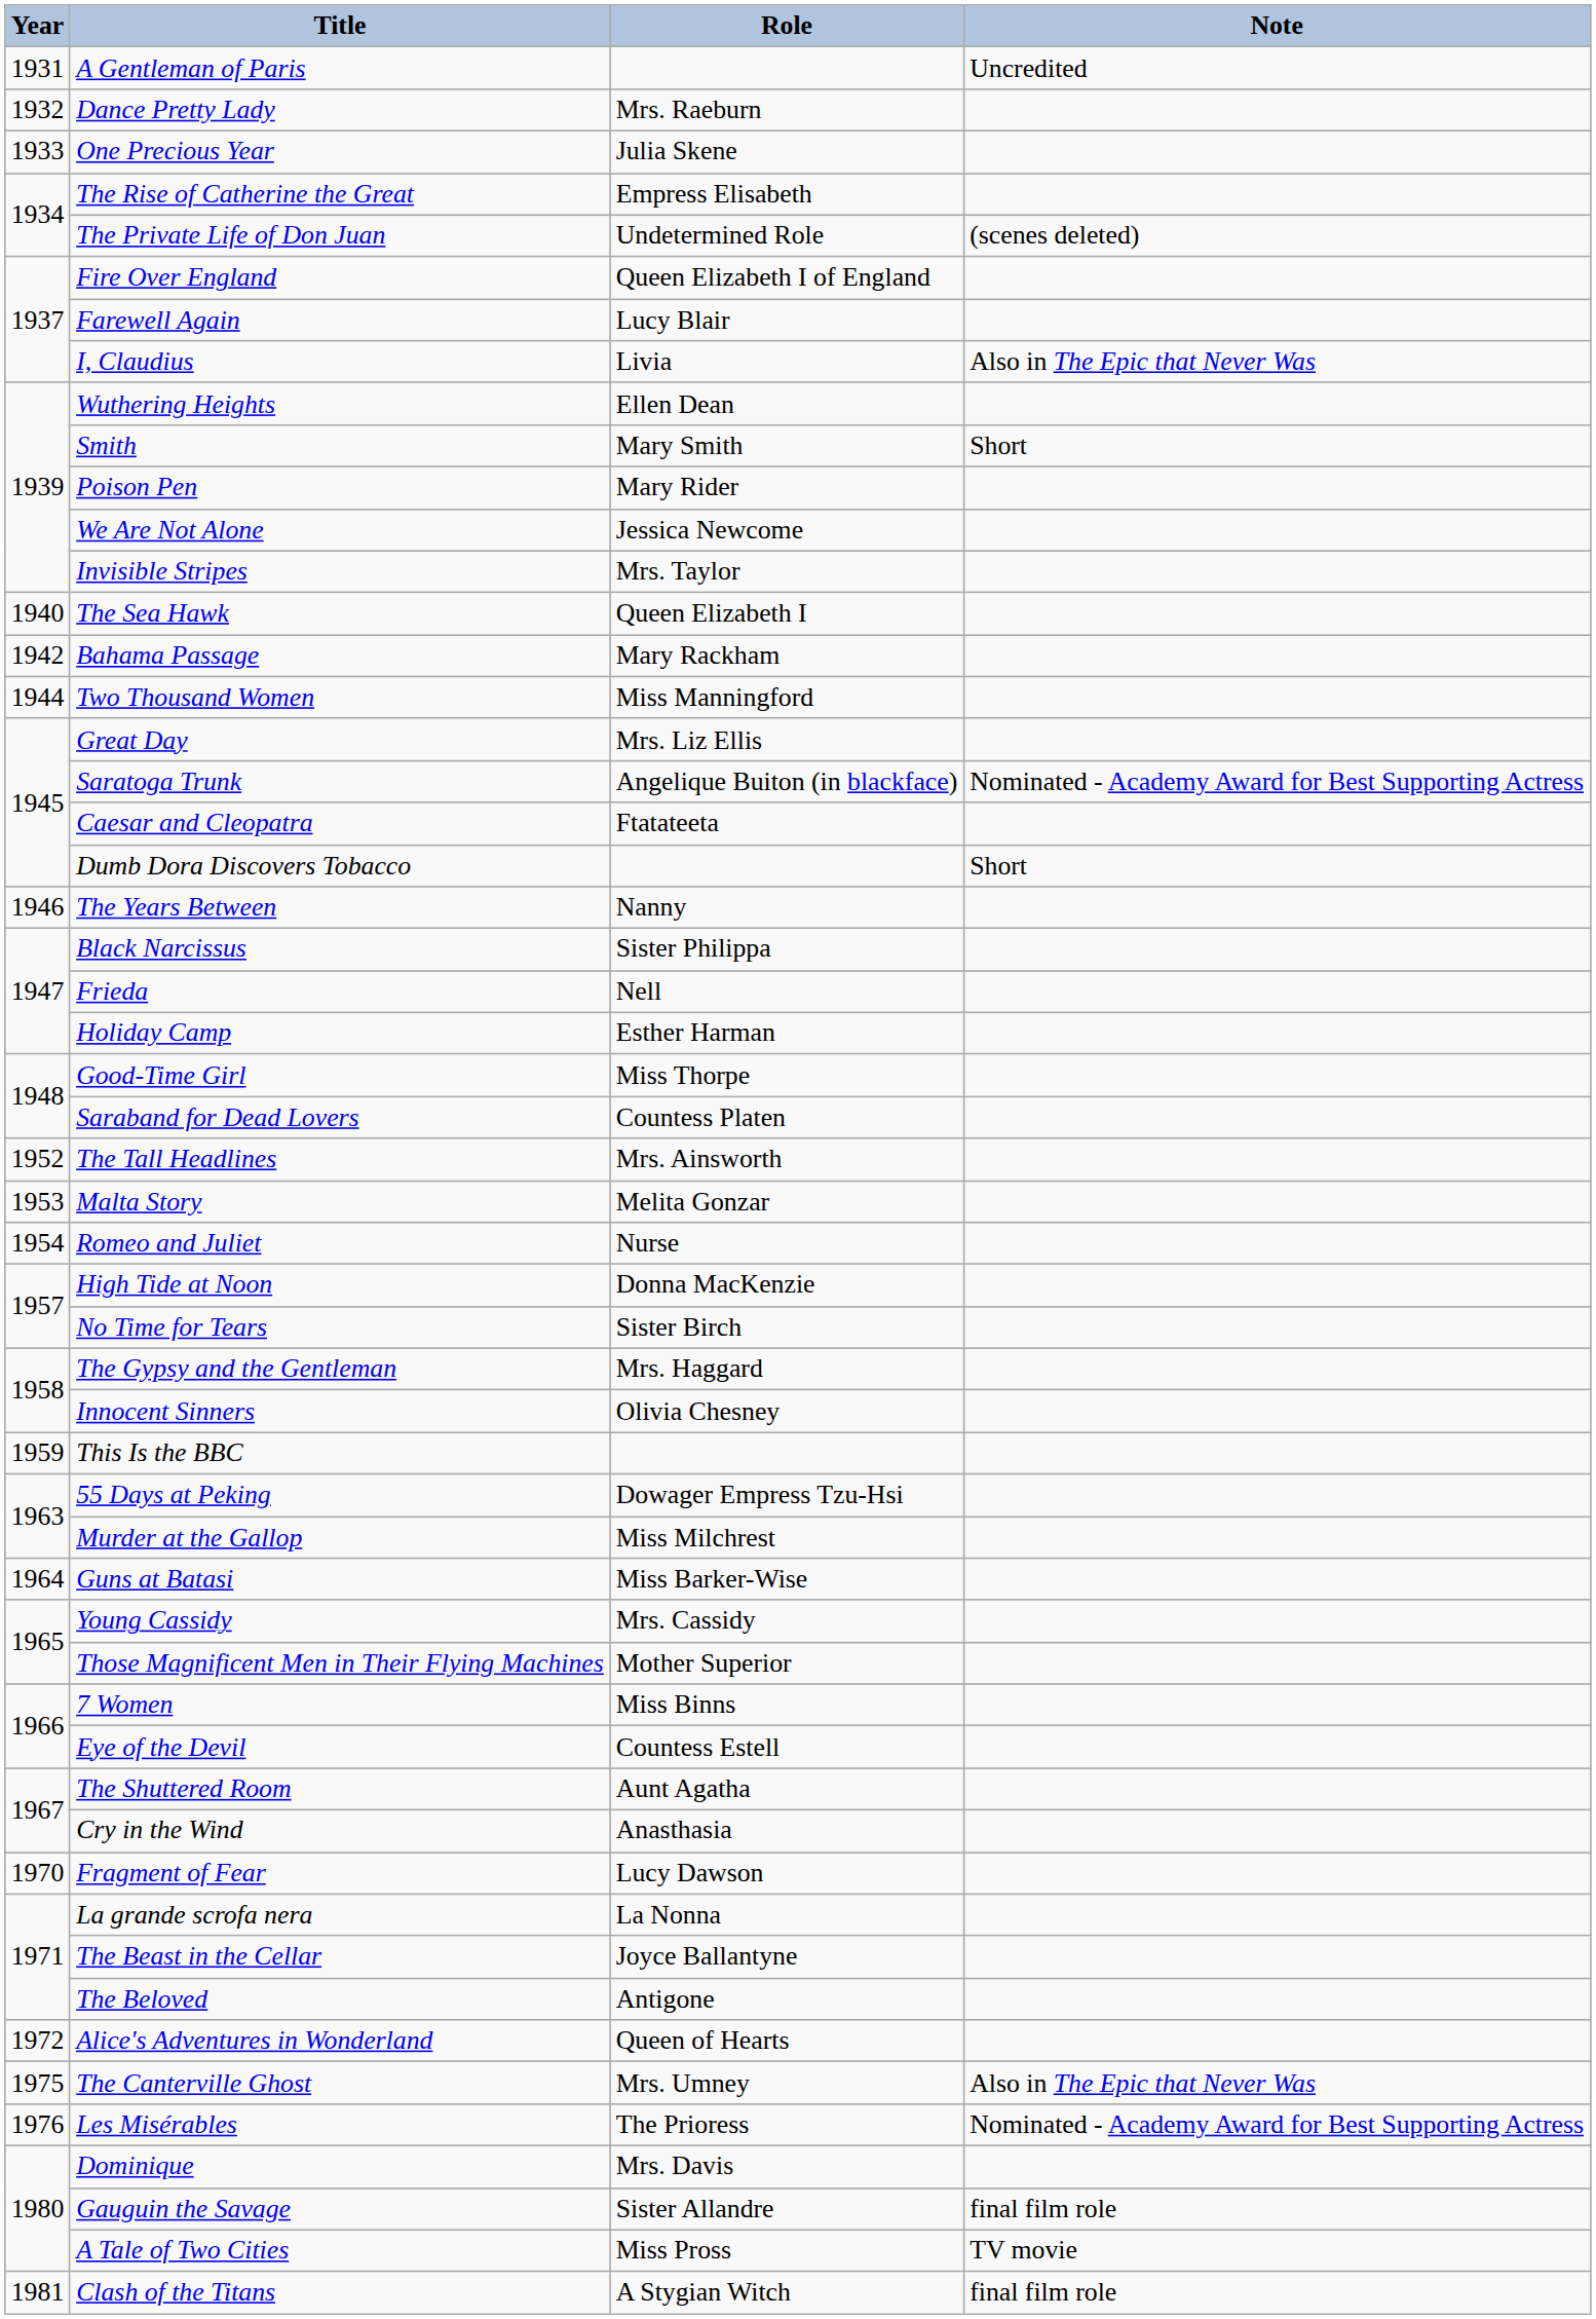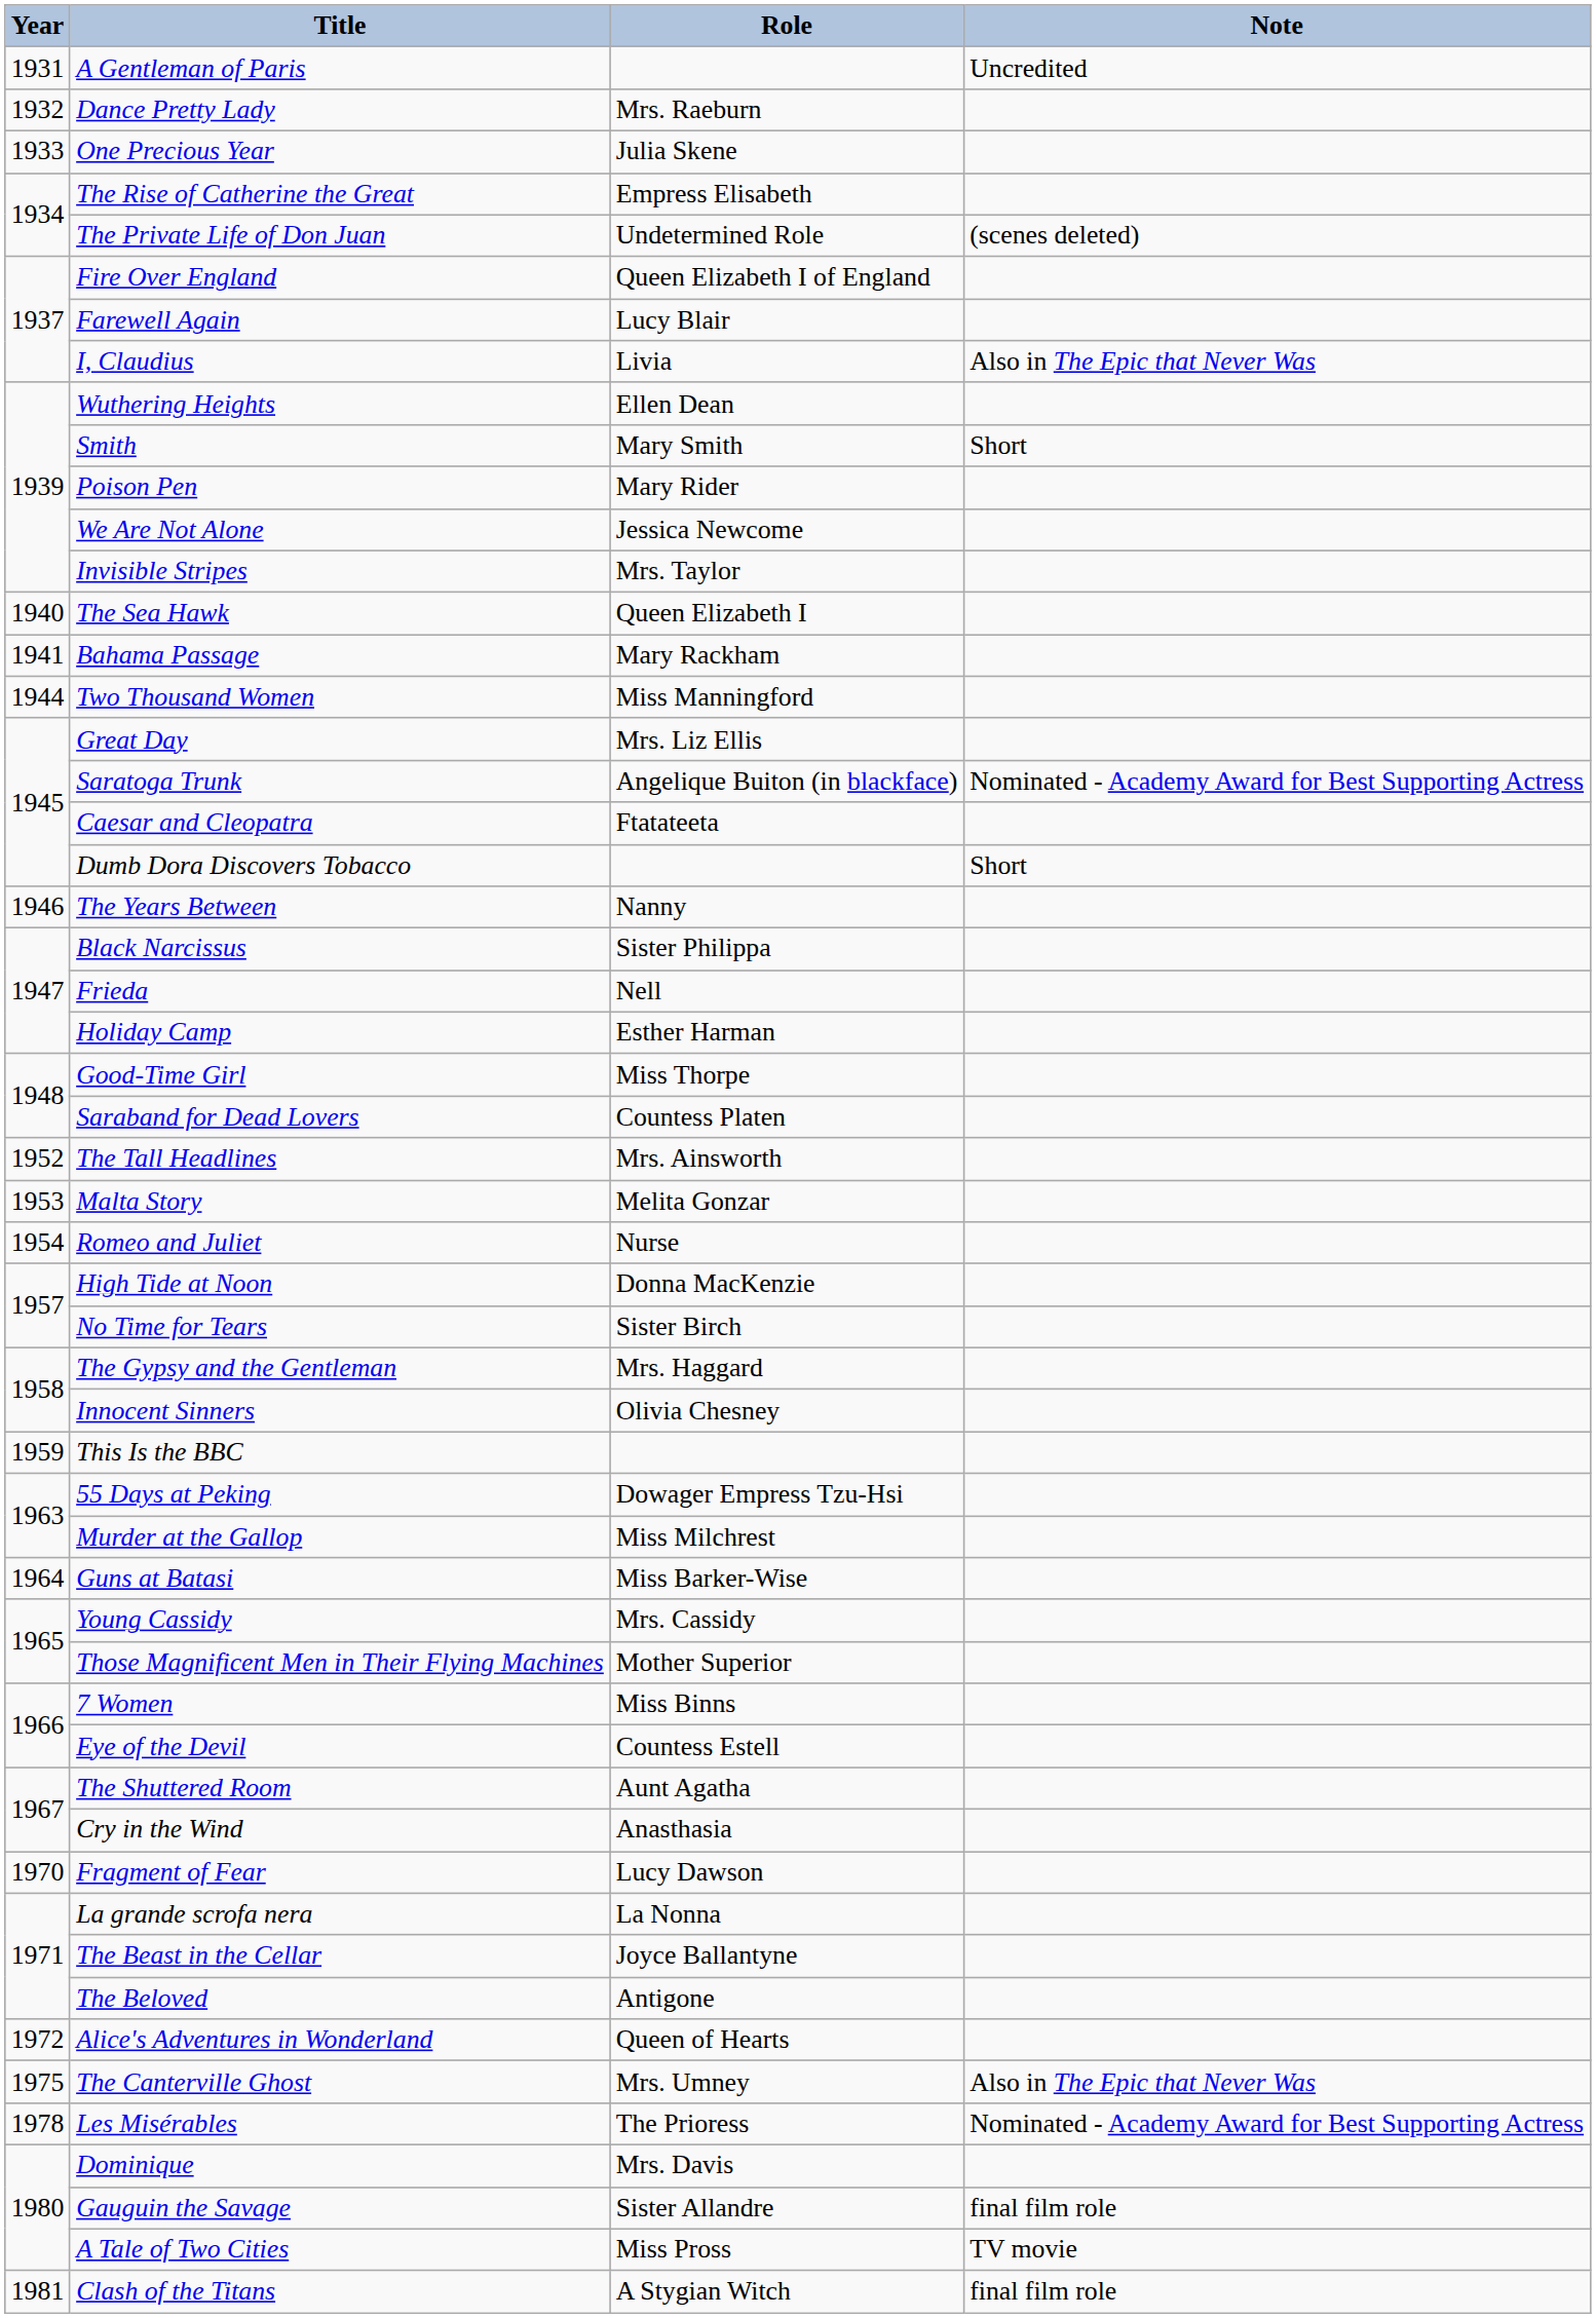Bahama Passage | Year: 1942 -> 1941
Les Misérables | Year: 1976 -> 1978
